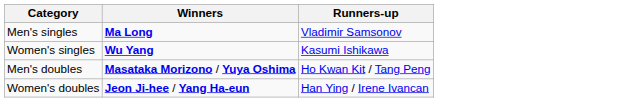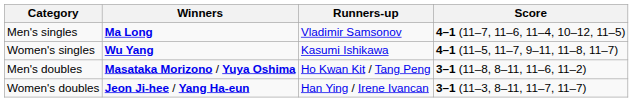+ column: Score | 4–1 (11–7, 11–6, 11–4, 10–12, 11–5) | 4–1 (11–5, 11–7, 9–11, 11–8, 11–7) | 3–1 (11–8, 8–11, 11–6, 11–2) | 3–1 (11–3, 8–11, 11–7, 11–7)
